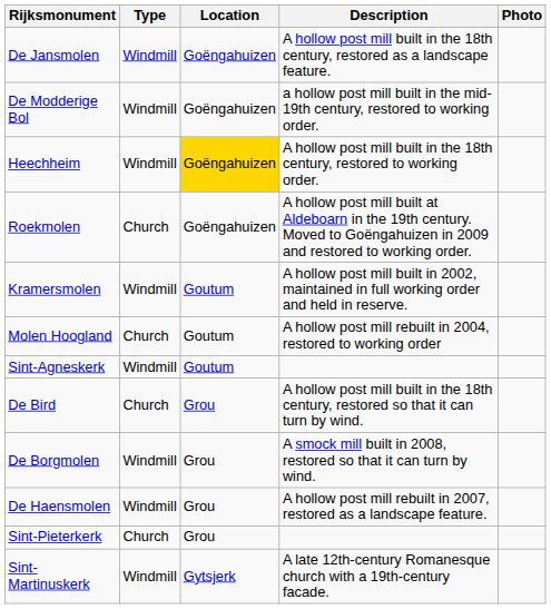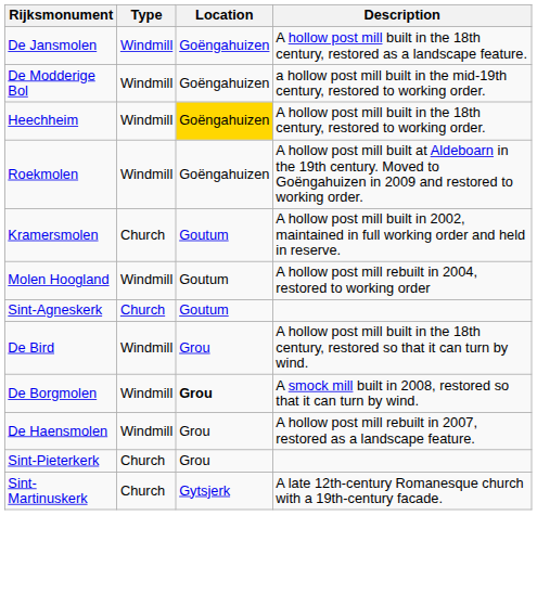- column: Photo
Roekmolen | Type: Church -> Windmill
Kramersmolen | Type: Windmill -> Church
Molen Hoogland | Type: Church -> Windmill
Sint-Agneskerk | Type: Windmill -> Church
De Bird | Type: Church -> Windmill
De Borgmolen | Location: normal -> bold
Sint-Martinuskerk | Type: Windmill -> Church
